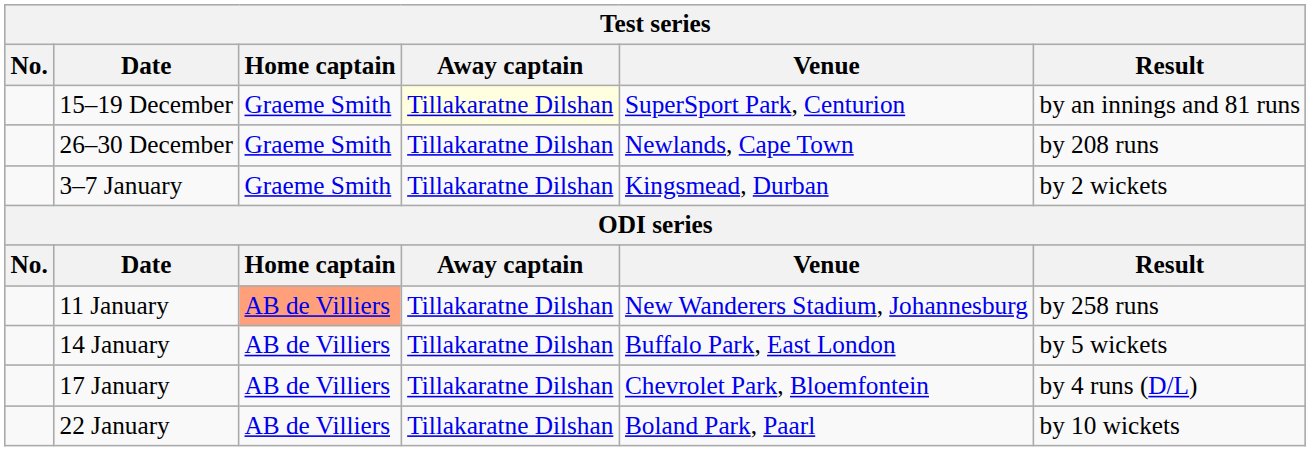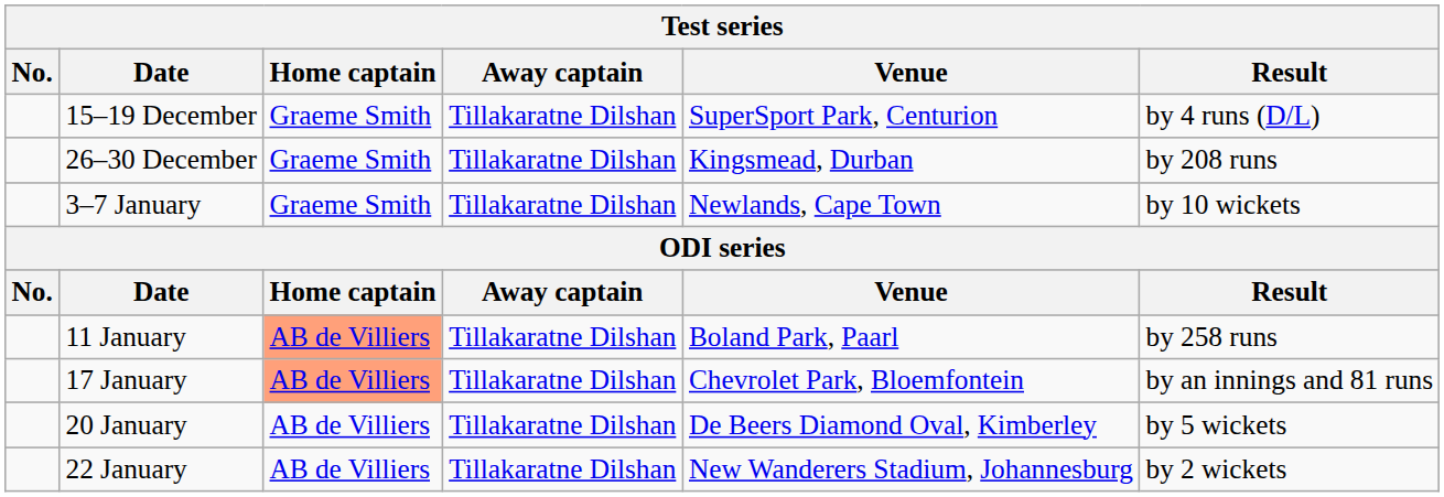15–19 December | Away captain: lightyellow background -> no background
15–19 December | Result: by an innings and 81 runs -> by 4 runs (D/L)
26–30 December | Venue: Newlands, Cape Town -> Kingsmead, Durban
3–7 January | Venue: Kingsmead, Durban -> Newlands, Cape Town
3–7 January | Result: by 2 wickets -> by 10 wickets
11 January | Venue: New Wanderers Stadium, Johannesburg -> Boland Park, Paarl
- row: 14 January | AB de Villiers | Tillakaratne Dilshan | Buffalo Park, East London | by 5 wickets
17 January | Home captain: no background -> lightsalmon background
17 January | Result: by 4 runs (D/L) -> by an innings and 81 runs
+ row: 20 January | AB de Villiers | Tillakaratne Dilshan | De Beers Diamond Oval, Kimberley | by 5 wickets
22 January | Venue: Boland Park, Paarl -> New Wanderers Stadium, Johannesburg
22 January | Result: by 10 wickets -> by 2 wickets
